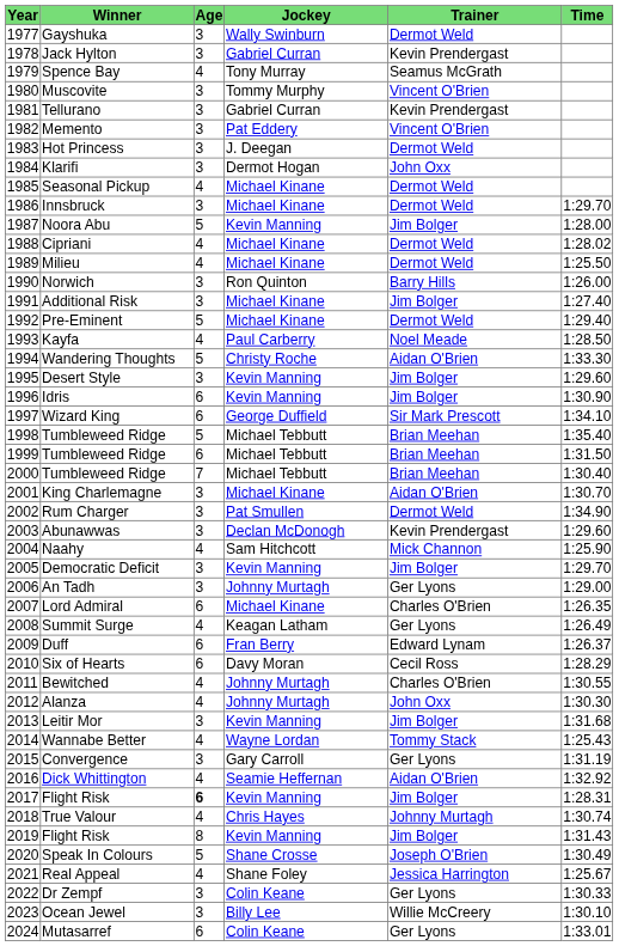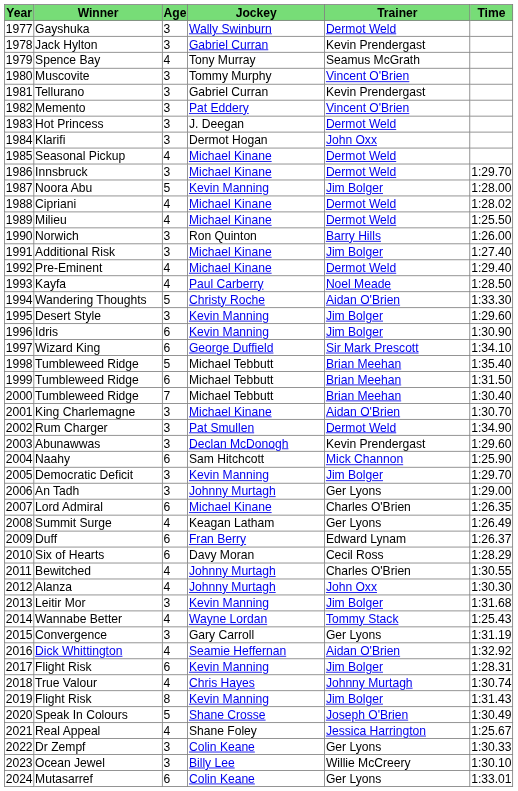Pre-Eminent | Age: 5 -> 4
Naahy | Age: 4 -> 6
2017 / Flight Risk | Age: bold -> normal
